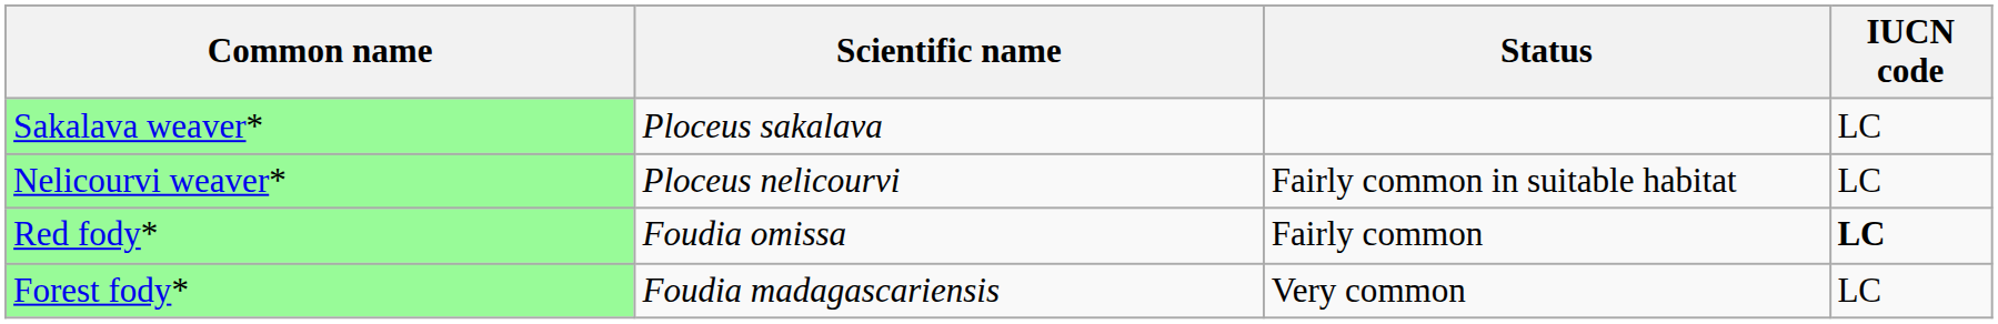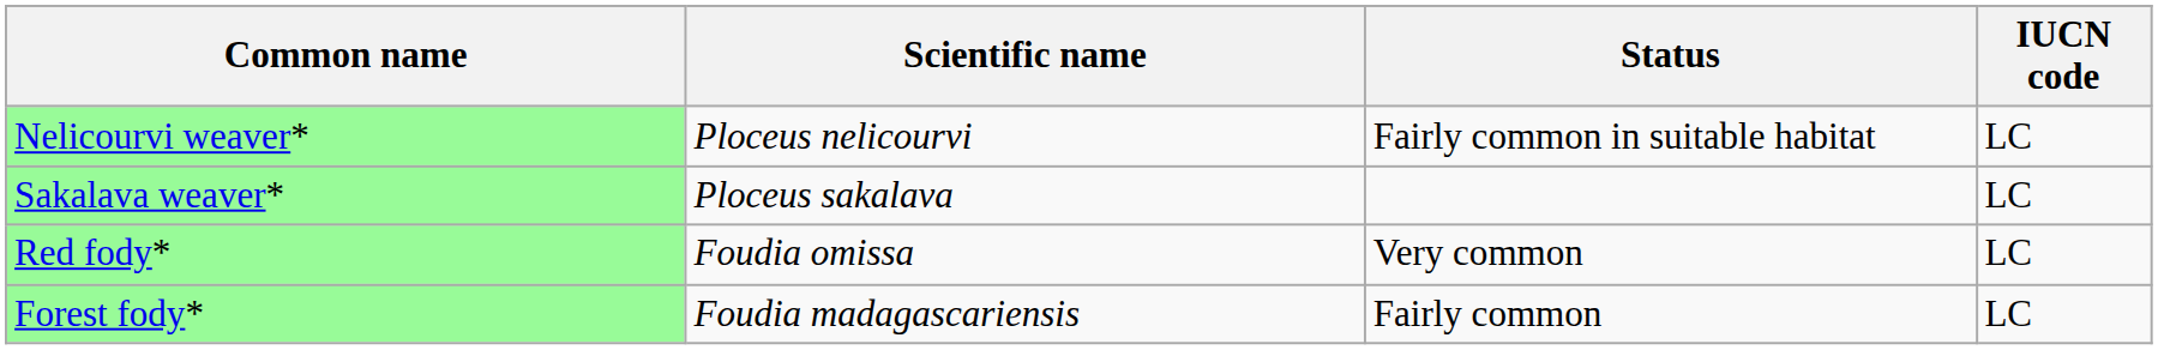rows swapped: Nelicourvi weaver* <-> Sakalava weaver*
Red fody* | Status: Fairly common -> Very common
Red fody* | IUCN code: bold -> normal
Forest fody* | Status: Very common -> Fairly common
